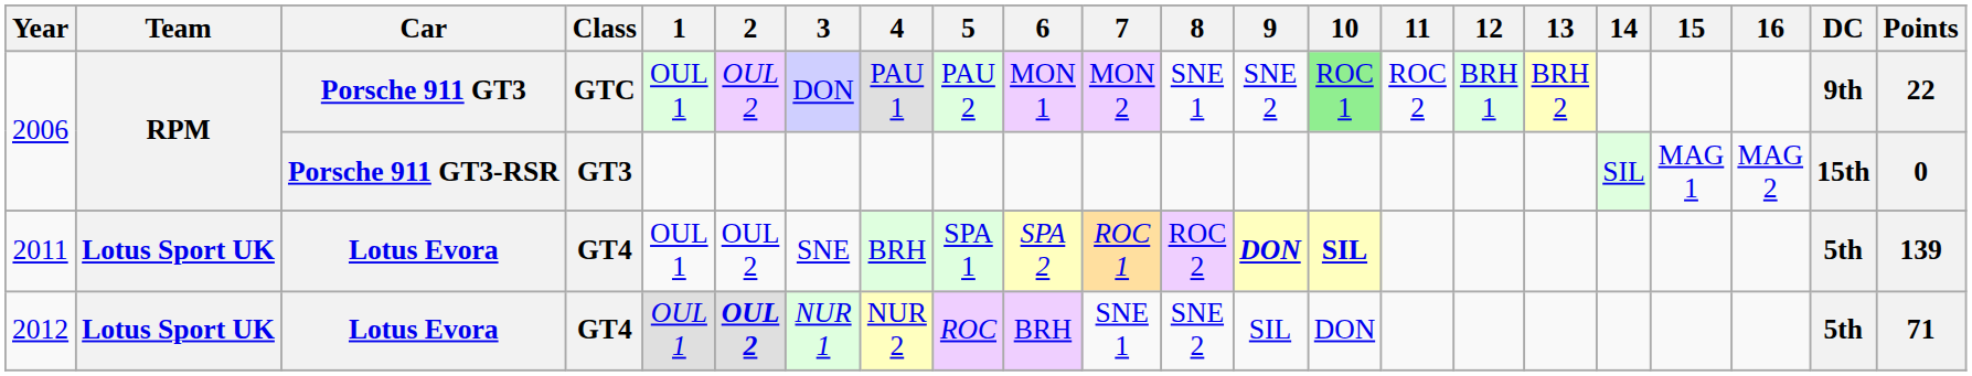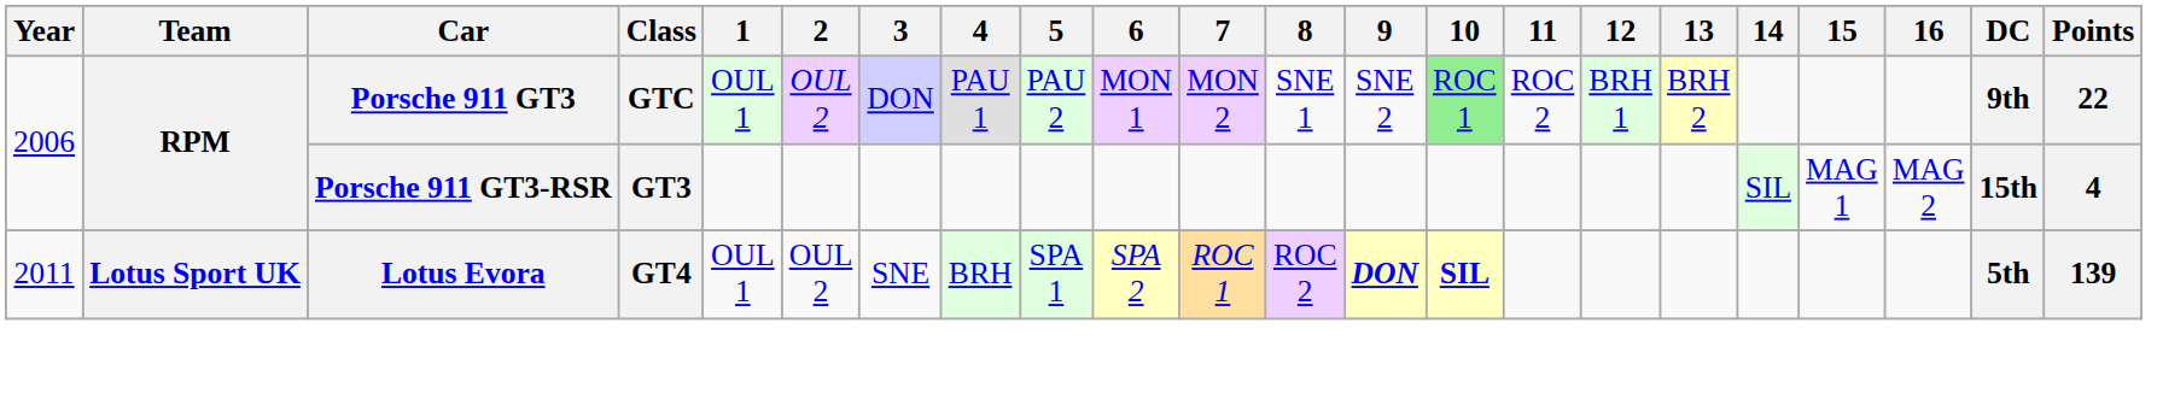2006 / Porsche 911 GT3-RSR | Points: 0 -> 4
- row: 2012 | Lotus Sport UK | Lotus Evora | GT4 | OUL 1 | OUL 2 | NUR 1 | NUR 2 | ROC | BRH | SNE 1 | SNE 2 | SIL | DON | 5th | 71
